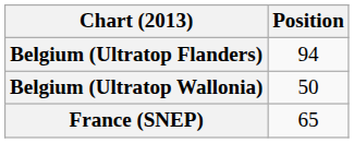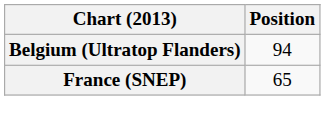- row: Belgium (Ultratop Wallonia) | 50
